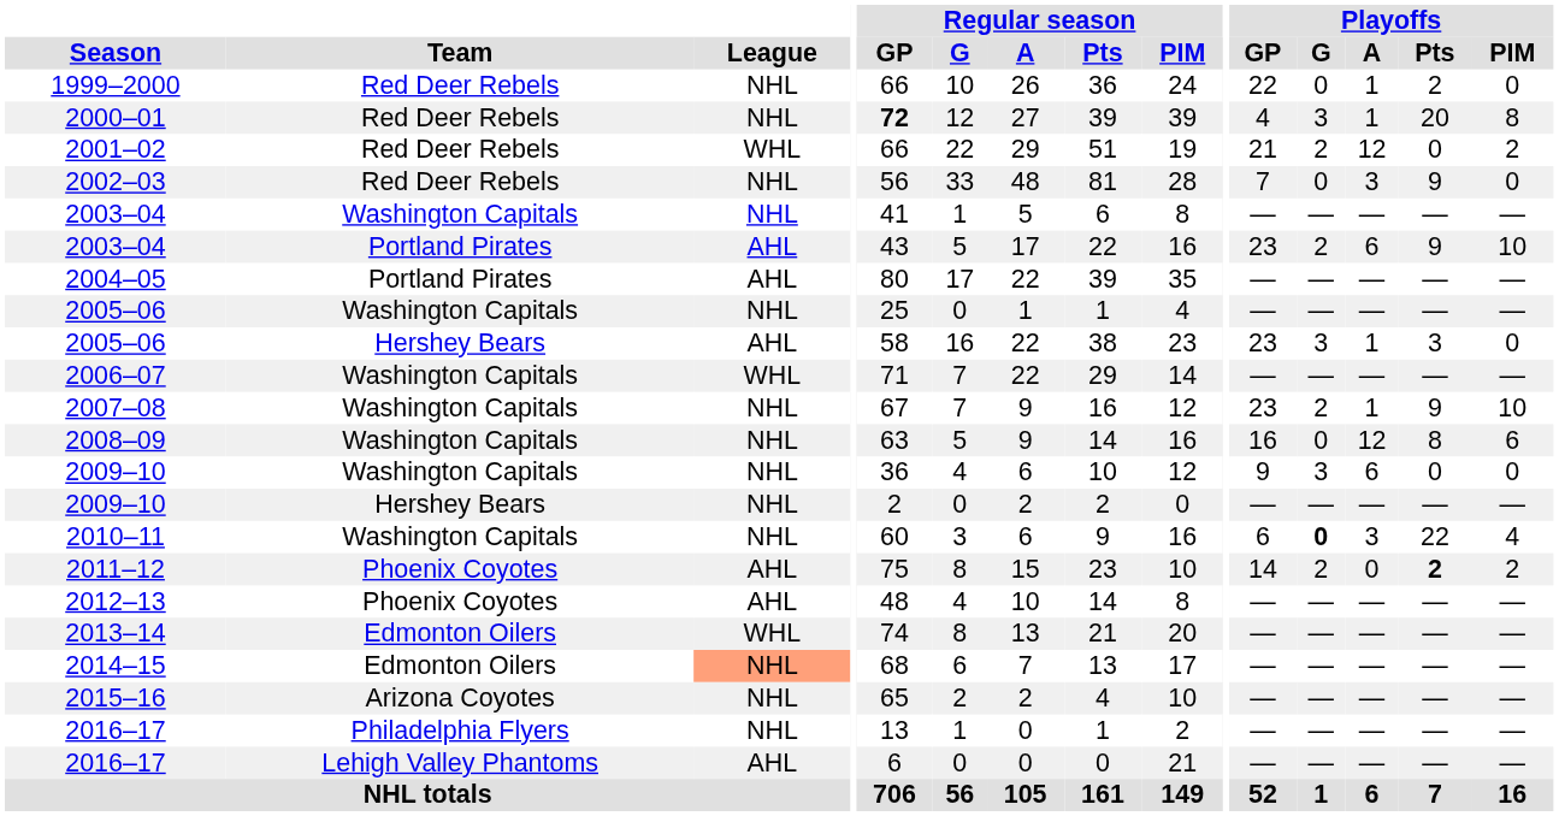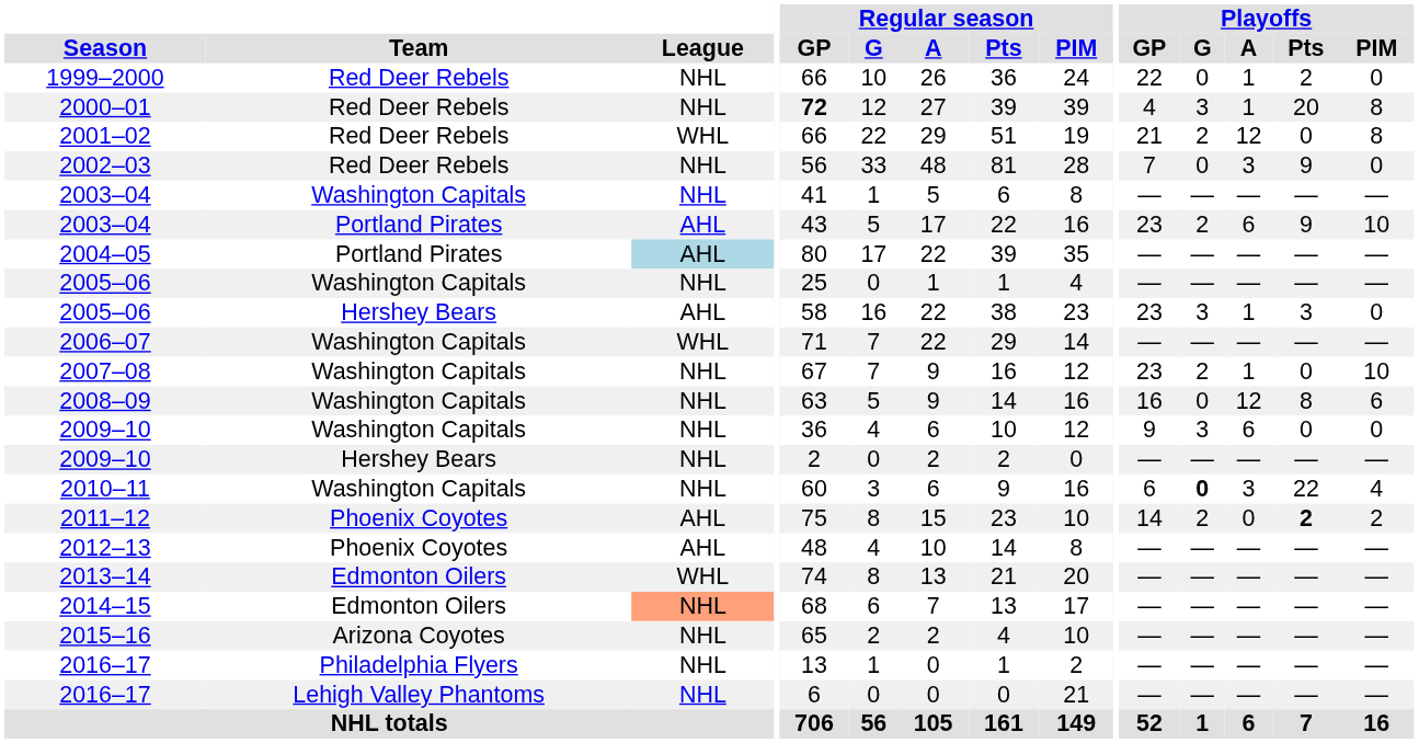2001–02 | Playoffs / PIM: 2 -> 8
2004–05 | League: no background -> lightblue background
2007–08 | Playoffs / Pts: 9 -> 0
2016–17 / Lehigh Valley Phantoms | League: AHL -> NHL
